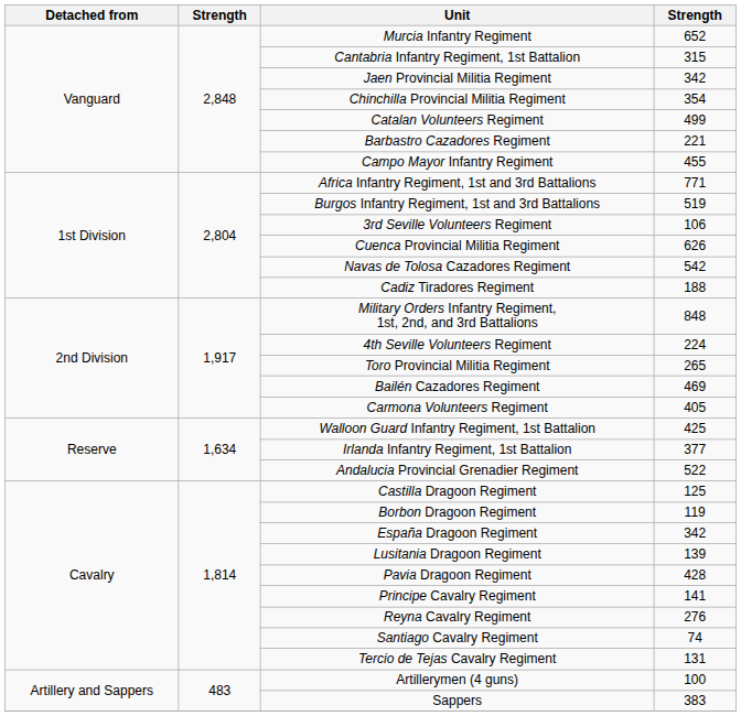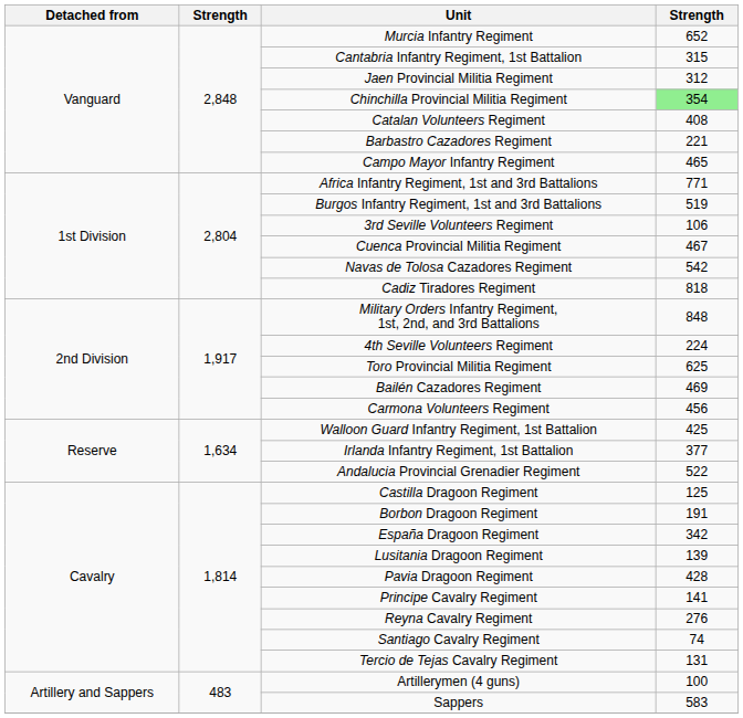Jaen Provincial Militia Regiment | column 4: 342 -> 312
Chinchilla Provincial Militia Regiment | column 4: no background -> lightgreen background
Catalan Volunteers Regiment | column 4: 499 -> 408
Campo Mayor Infantry Regiment | column 4: 455 -> 465
Cuenca Provincial Militia Regiment | column 4: 626 -> 467
Cadiz Tiradores Regiment | column 4: 188 -> 818
Toro Provincial Militia Regiment | column 4: 265 -> 625
Carmona Volunteers Regiment | column 4: 405 -> 456
Borbon Dragoon Regiment | column 4: 119 -> 191
Sappers | column 4: 383 -> 583
